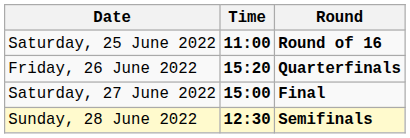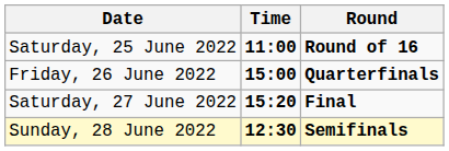Friday, 26 June 2022 | Time: 15:20 -> 15:00
Saturday, 27 June 2022 | Time: 15:00 -> 15:20
